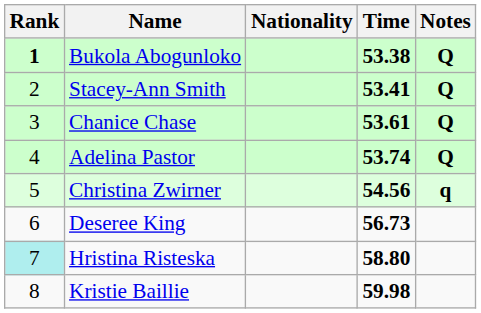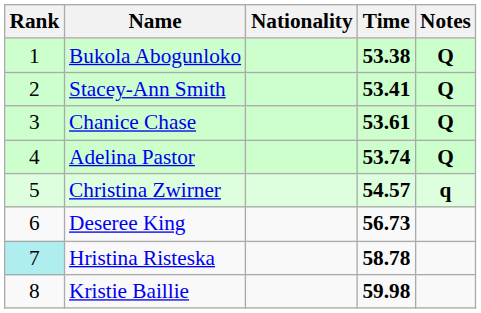Bukola Abogunloko | Rank: bold -> normal
Christina Zwirner | Time: 54.56 -> 54.57
Hristina Risteska | Time: 58.80 -> 58.78
